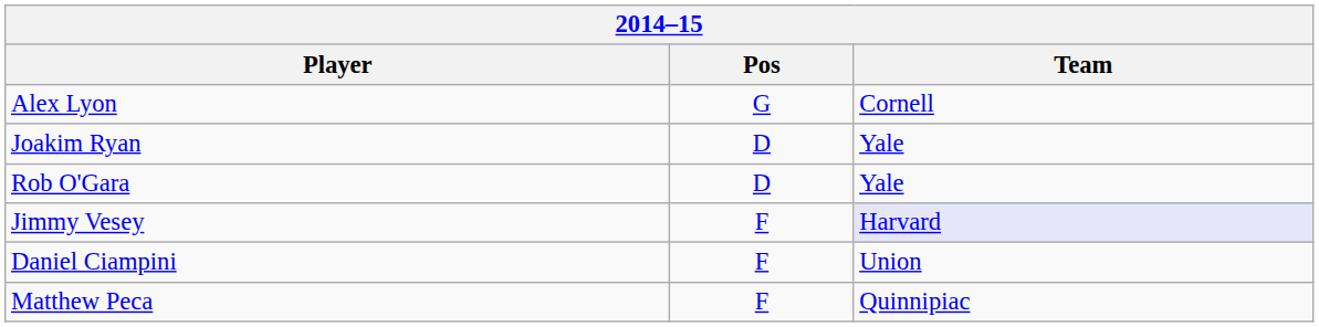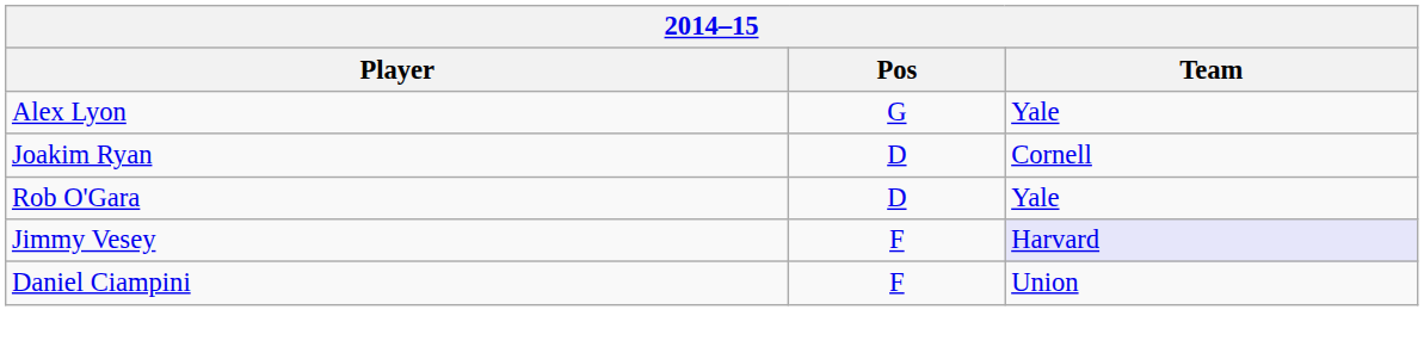Alex Lyon | Team: Cornell -> Yale
Joakim Ryan | Team: Yale -> Cornell
- row: Matthew Peca | F | Quinnipiac
